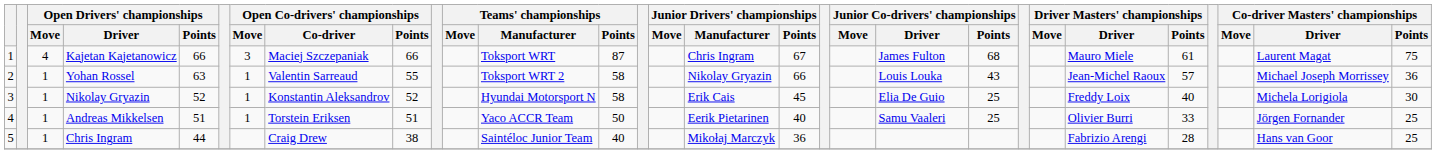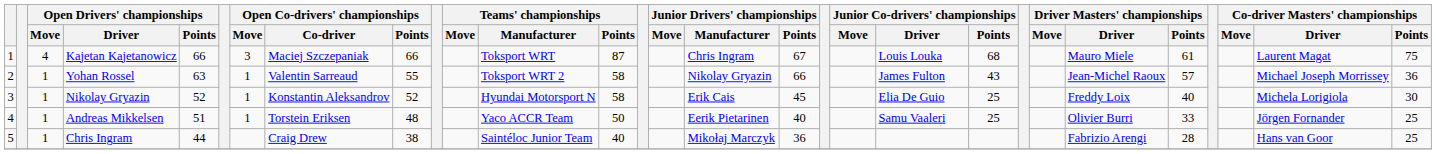Kajetan Kajetanowicz | Junior Co-drivers' championships / Driver: James Fulton -> Louis Louka
Yohan Rossel | Junior Co-drivers' championships / Driver: Louis Louka -> James Fulton
Andreas Mikkelsen | Open Co-drivers' championships / Points: 51 -> 48
